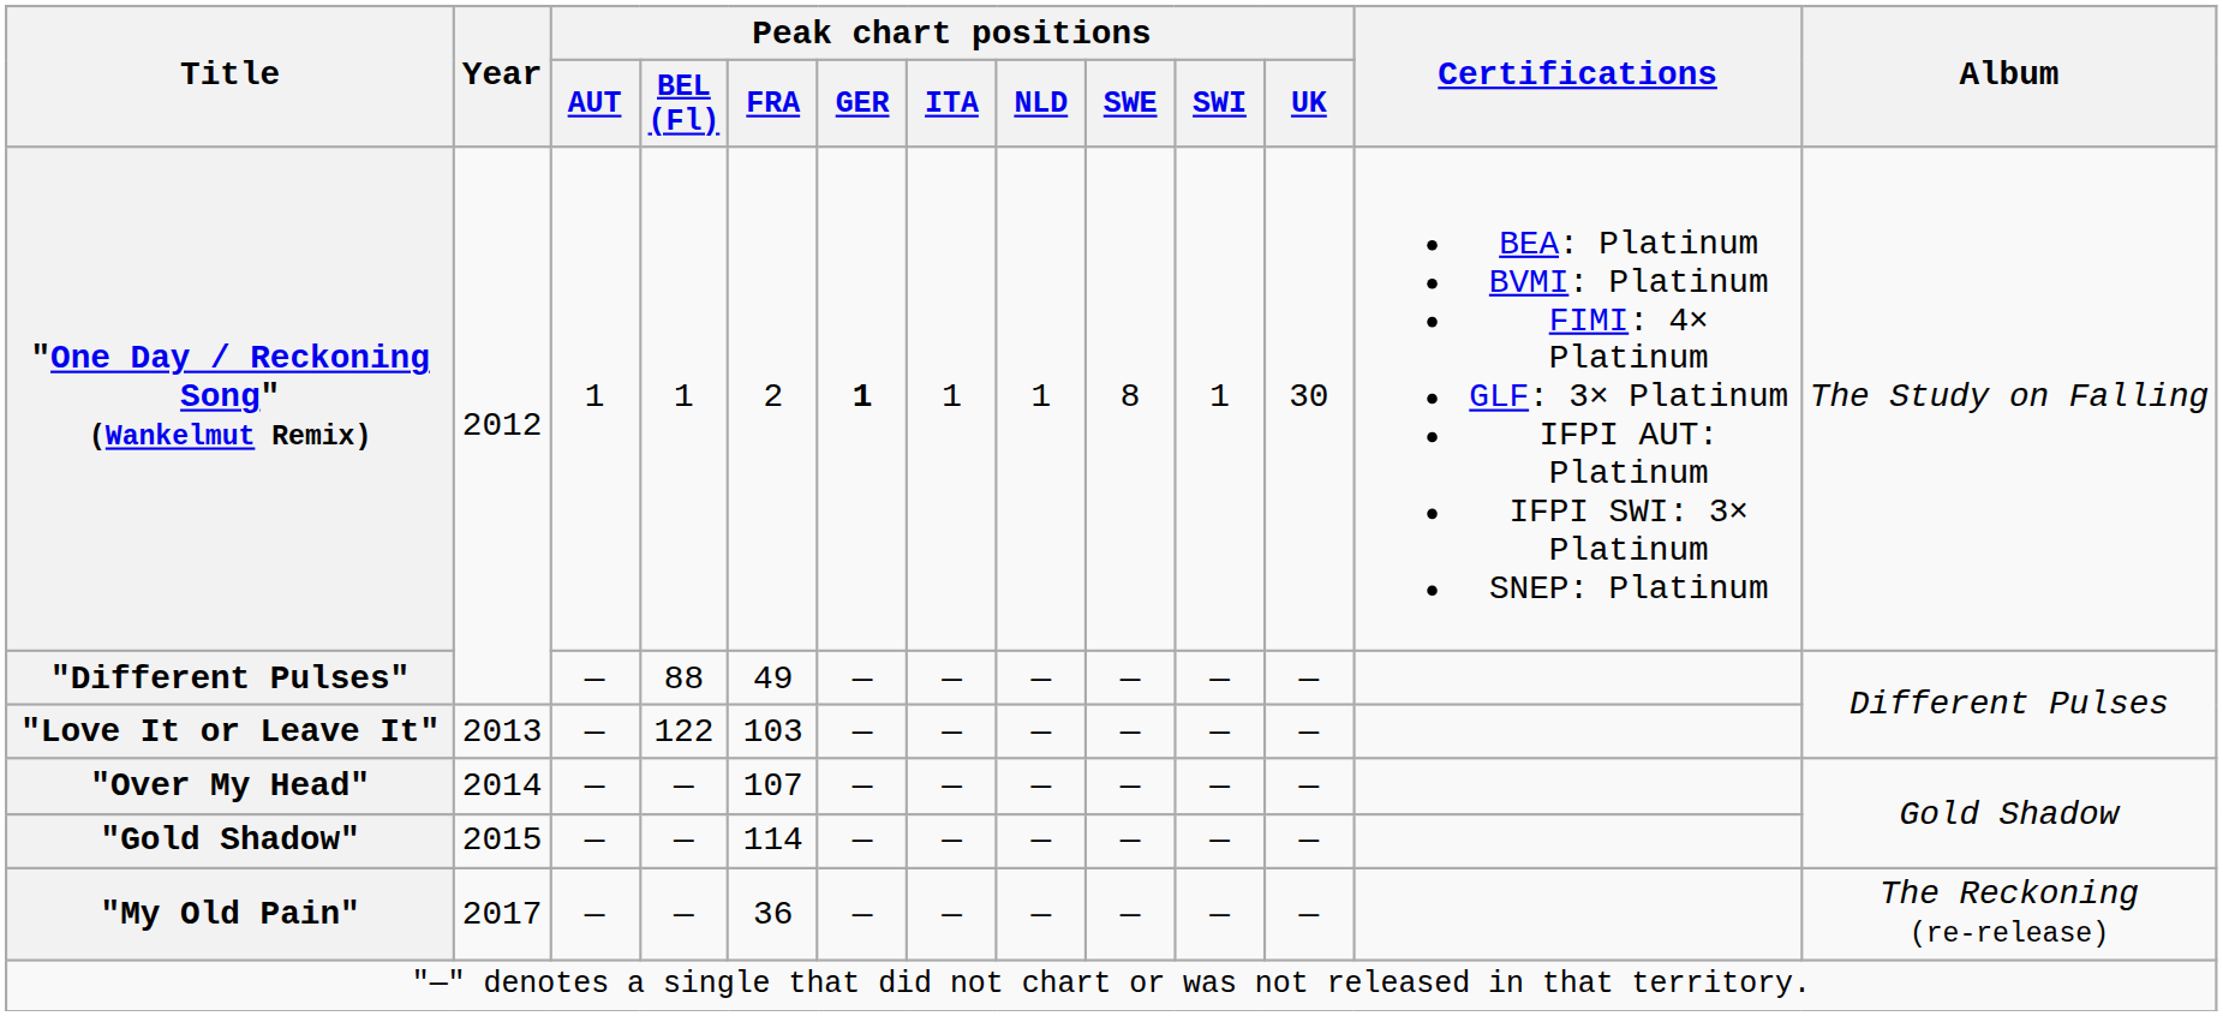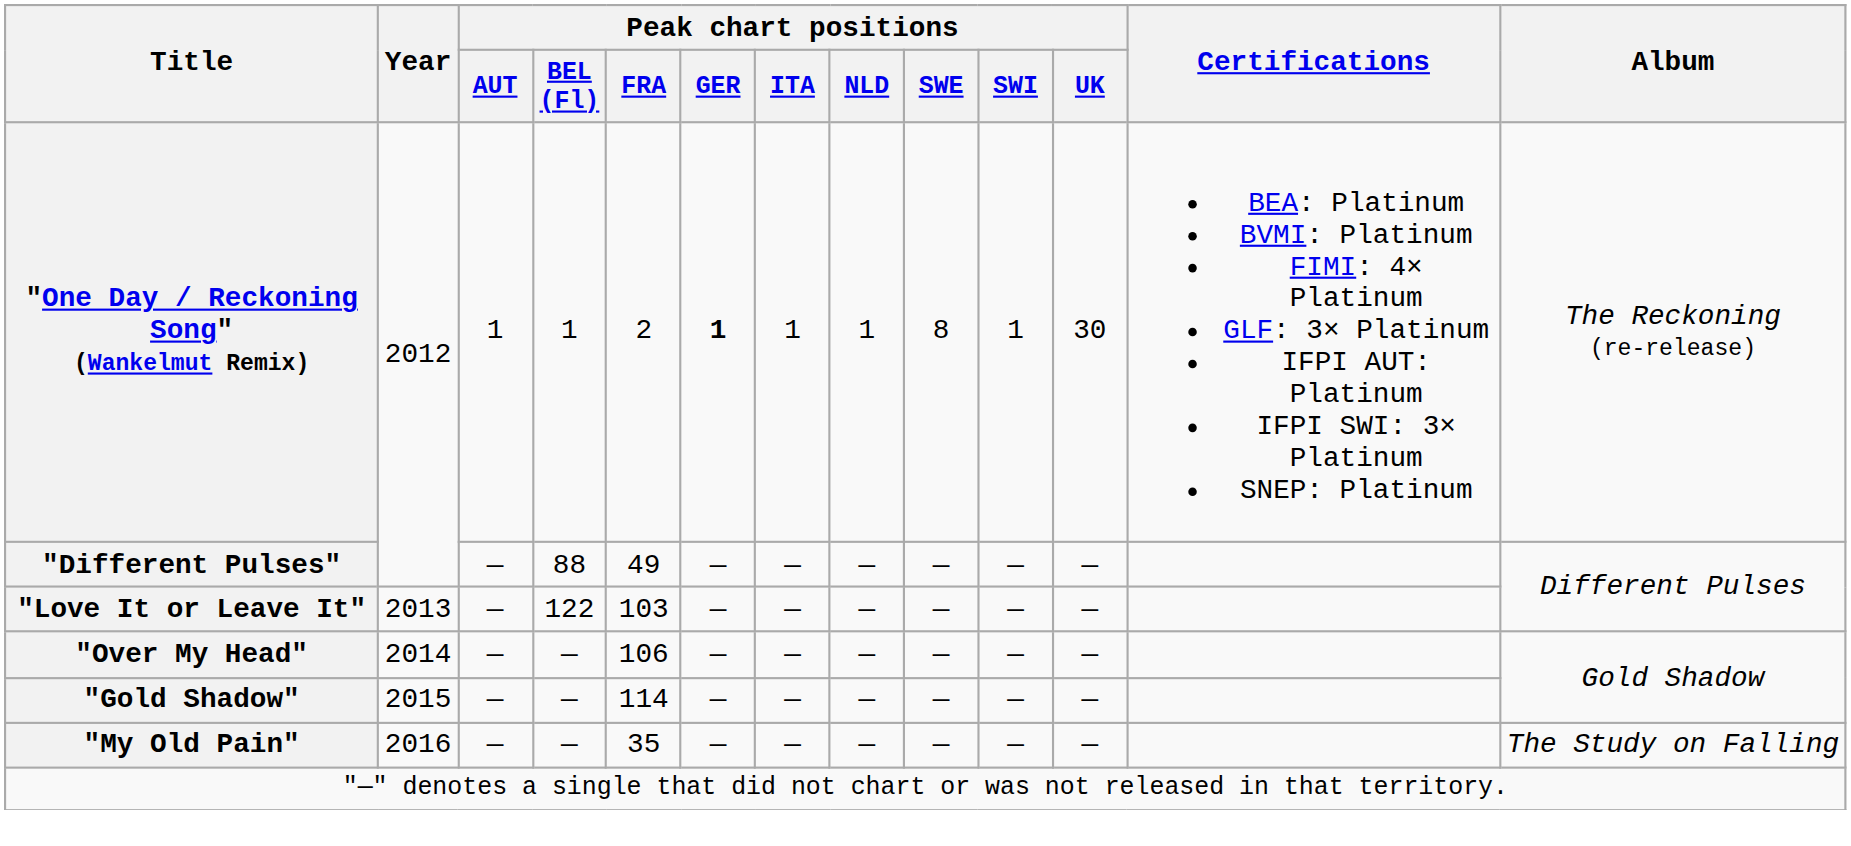"One Day / Reckoning Song" (Wankelmut Remix) | Album: The Study on Falling -> The Reckoning (re-release)
"Over My Head" | Peak chart positions / FRA: 107 -> 106
"My Old Pain" | Year: 2017 -> 2016
"My Old Pain" | Peak chart positions / FRA: 36 -> 35
"My Old Pain" | Album: The Reckoning (re-release) -> The Study on Falling
